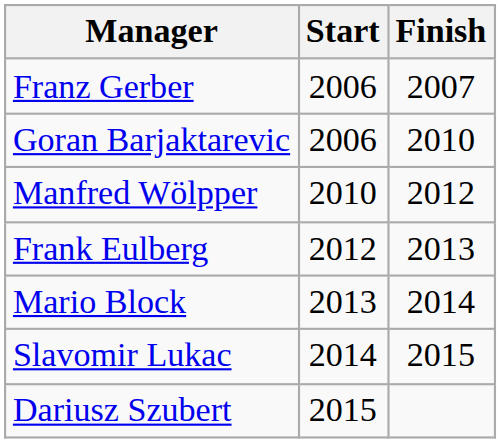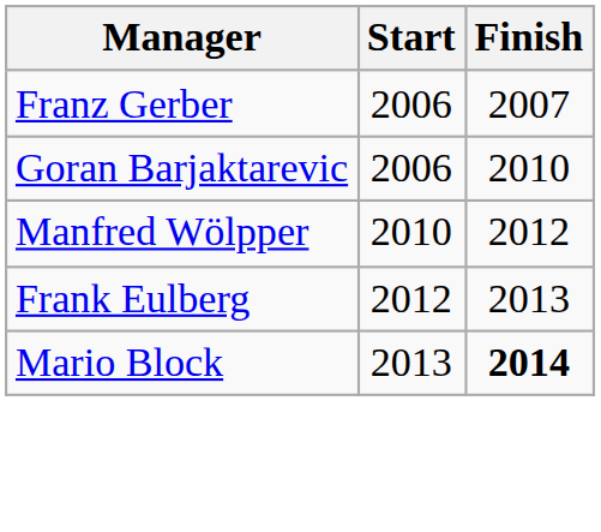Mario Block | Finish: normal -> bold
- row: Slavomir Lukac | 2014 | 2015
- row: Dariusz Szubert | 2015
